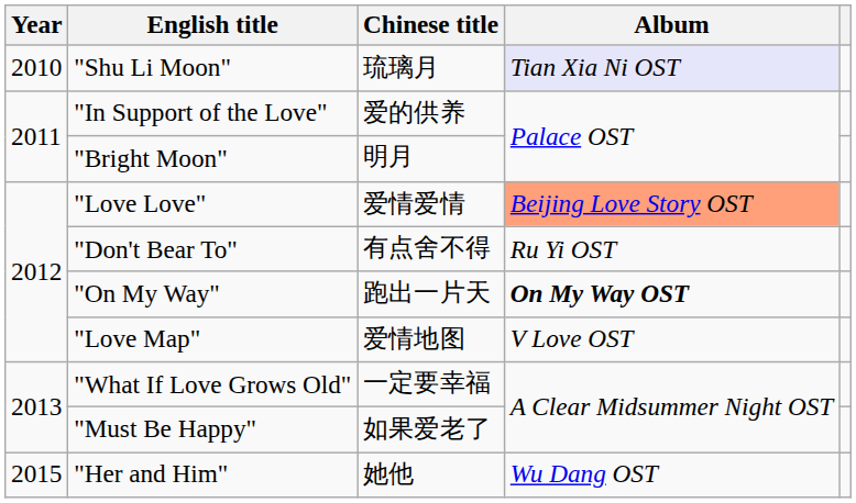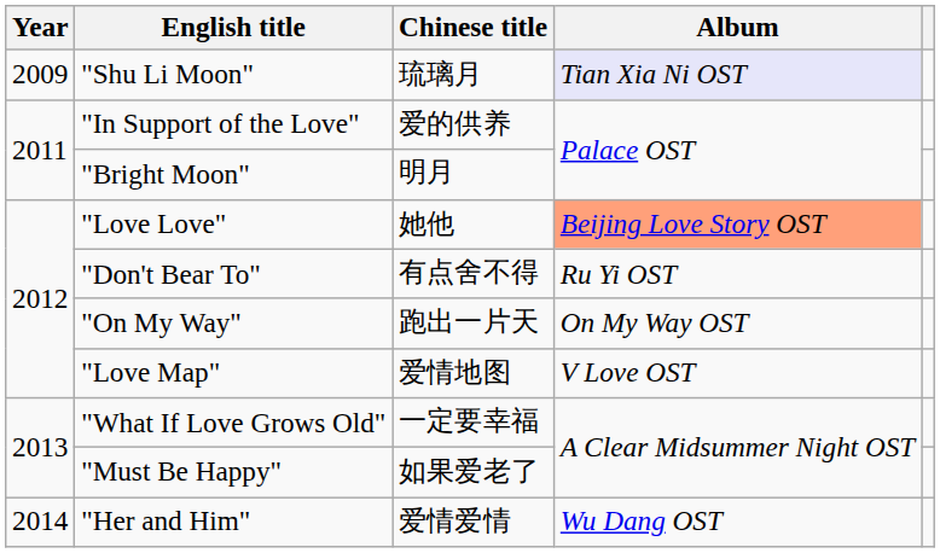"Shu Li Moon" | Year: 2010 -> 2009
"Love Love" | Chinese title: 爱情爱情 -> 她他
"On My Way" | Album: bold -> normal
"Her and Him" | Year: 2015 -> 2014
"Her and Him" | Chinese title: 她他 -> 爱情爱情
